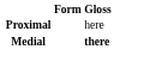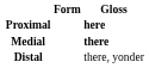Proximal | Gloss: normal -> bold
+ row: Distal | there, yonder
